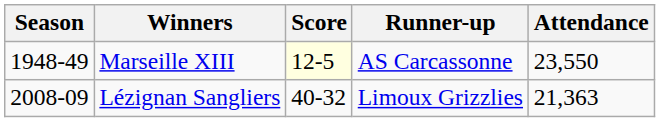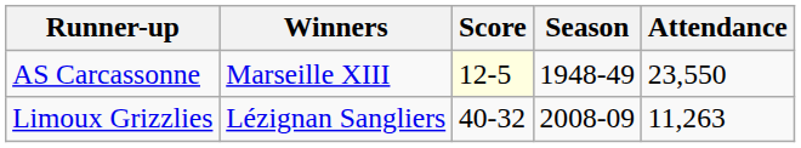columns swapped: Season <-> Runner-up
Lézignan Sangliers | Attendance: 21,363 -> 11,263
